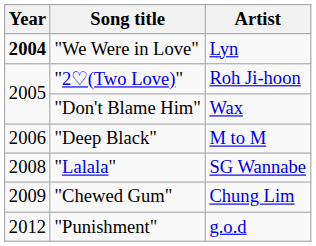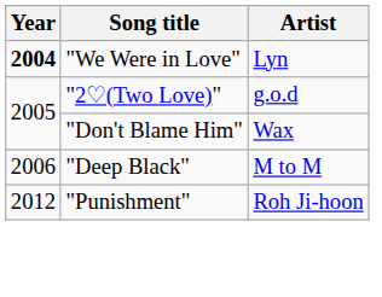"2♡(Two Love)" | Artist: Roh Ji-hoon -> g.o.d
- row: 2008 | "Lalala" | SG Wannabe
- row: 2009 | "Chewed Gum" | Chung Lim
"Punishment" | Artist: g.o.d -> Roh Ji-hoon
